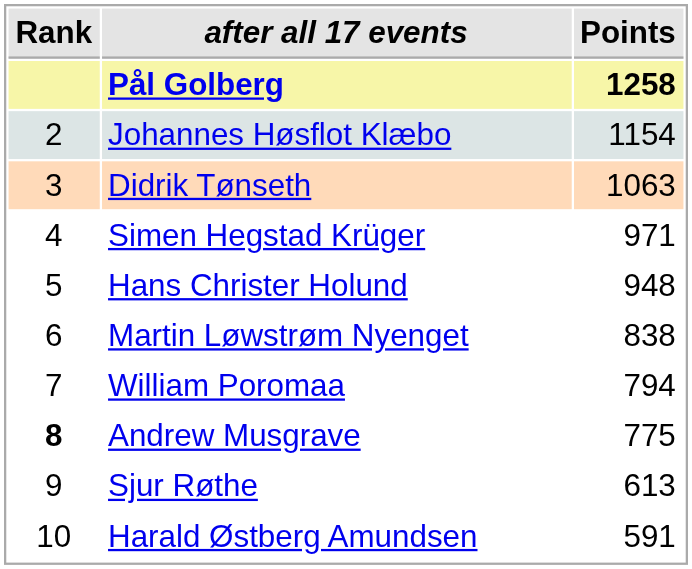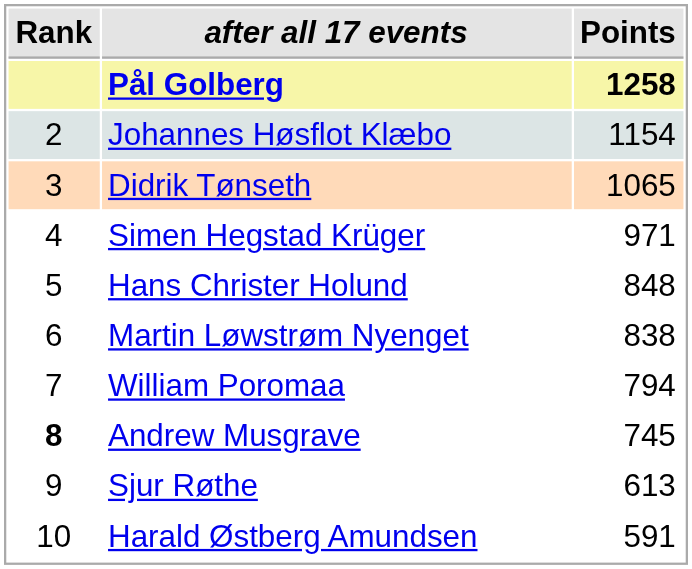Didrik Tønseth | Points: 1063 -> 1065
Hans Christer Holund | Points: 948 -> 848
Andrew Musgrave | Points: 775 -> 745
